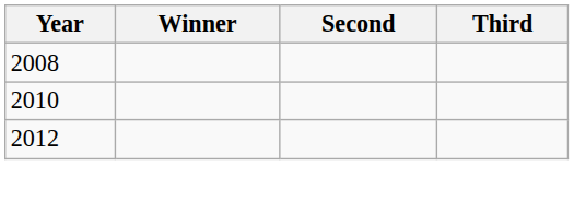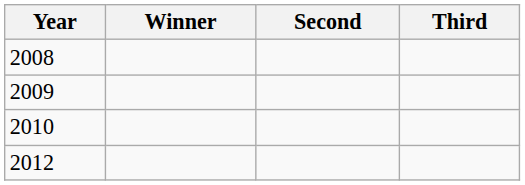+ row: 2009
